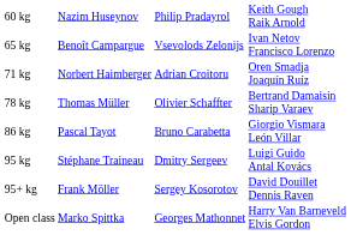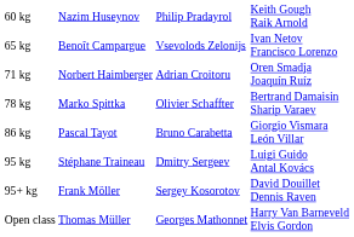78 kg | column 2: Thomas Müller -> Marko Spittka
Open class | column 2: Marko Spittka -> Thomas Müller
